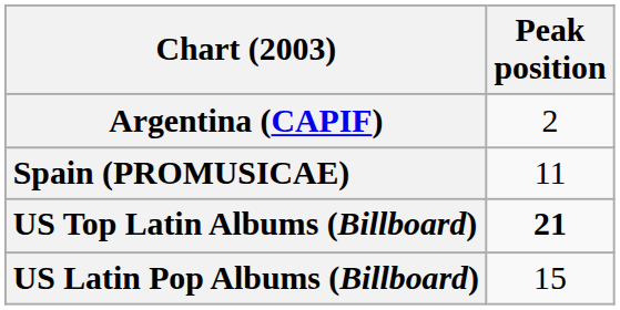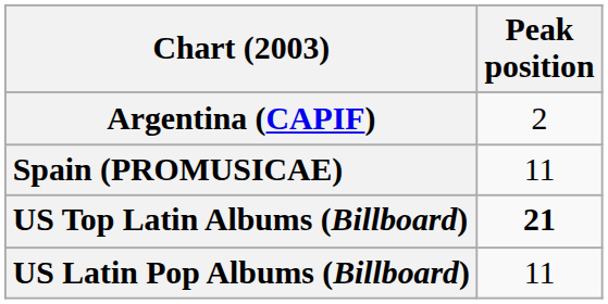US Latin Pop Albums (Billboard) | Peak position: 15 -> 11
